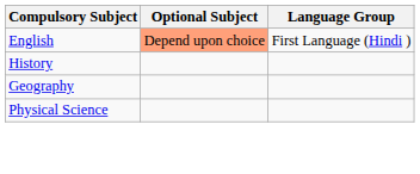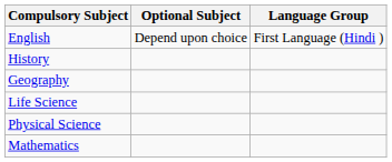English | Optional Subject: lightsalmon background -> no background
+ row: Life Science
+ row: Mathematics
